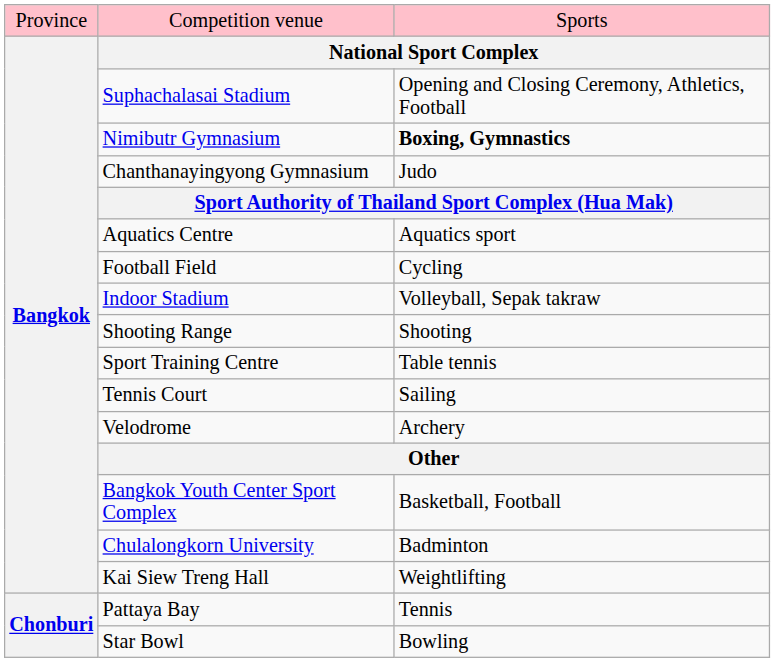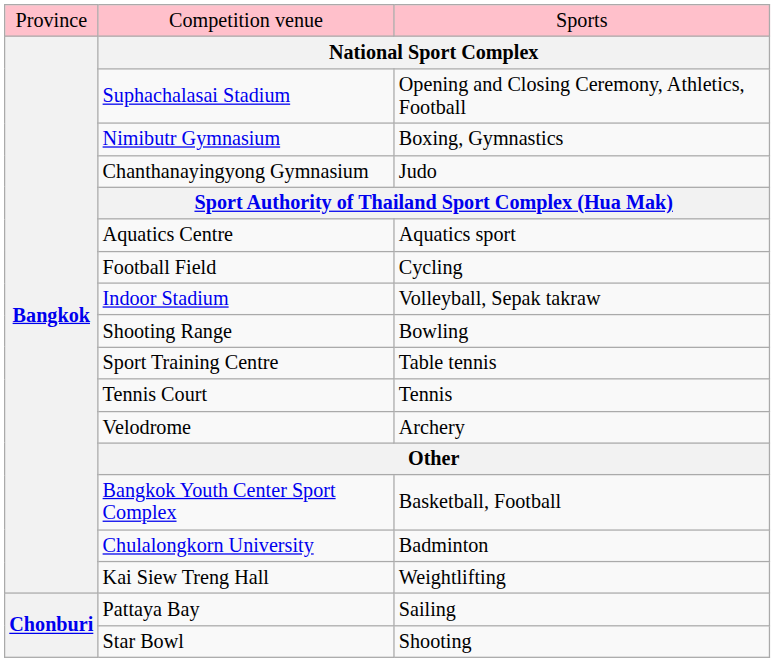Nimibutr Gymnasium | column 3: bold -> normal
Shooting Range | column 3: Shooting -> Bowling
Tennis Court | column 3: Sailing -> Tennis
Pattaya Bay | column 3: Tennis -> Sailing
Star Bowl | column 3: Bowling -> Shooting
